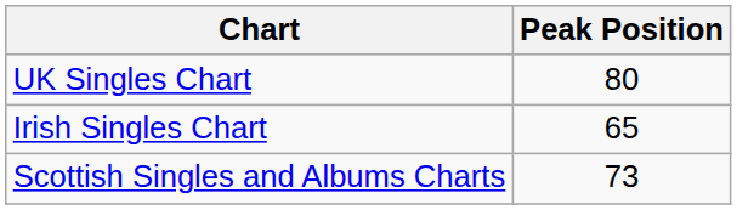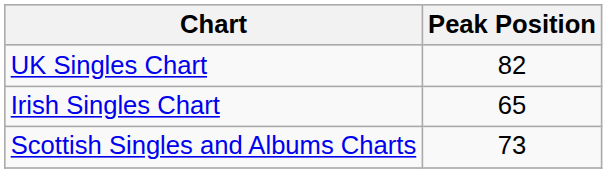UK Singles Chart | Peak Position: 80 -> 82
